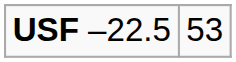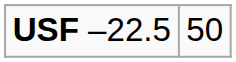USF –22.5 | column 2: 53 -> 50
